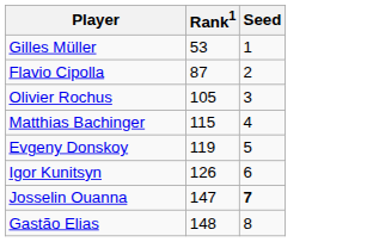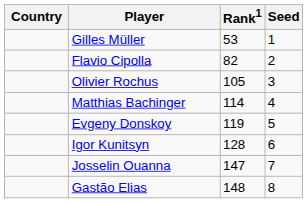+ column: Country
Flavio Cipolla | Rank1: 87 -> 82
Matthias Bachinger | Rank1: 115 -> 114
Igor Kunitsyn | Rank1: 126 -> 128
Josselin Ouanna | Seed: bold -> normal
